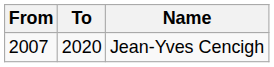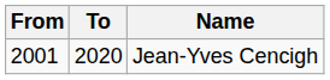Jean-Yves Cencigh | From: 2007 -> 2001
